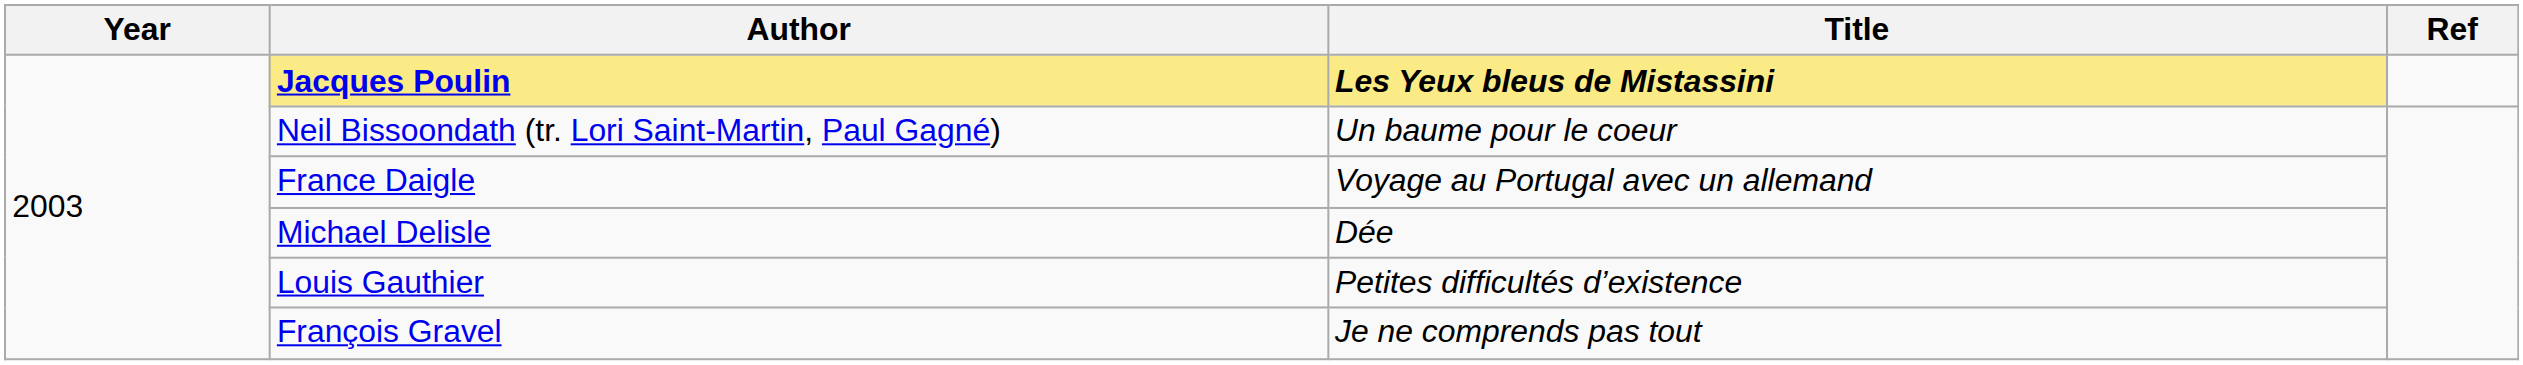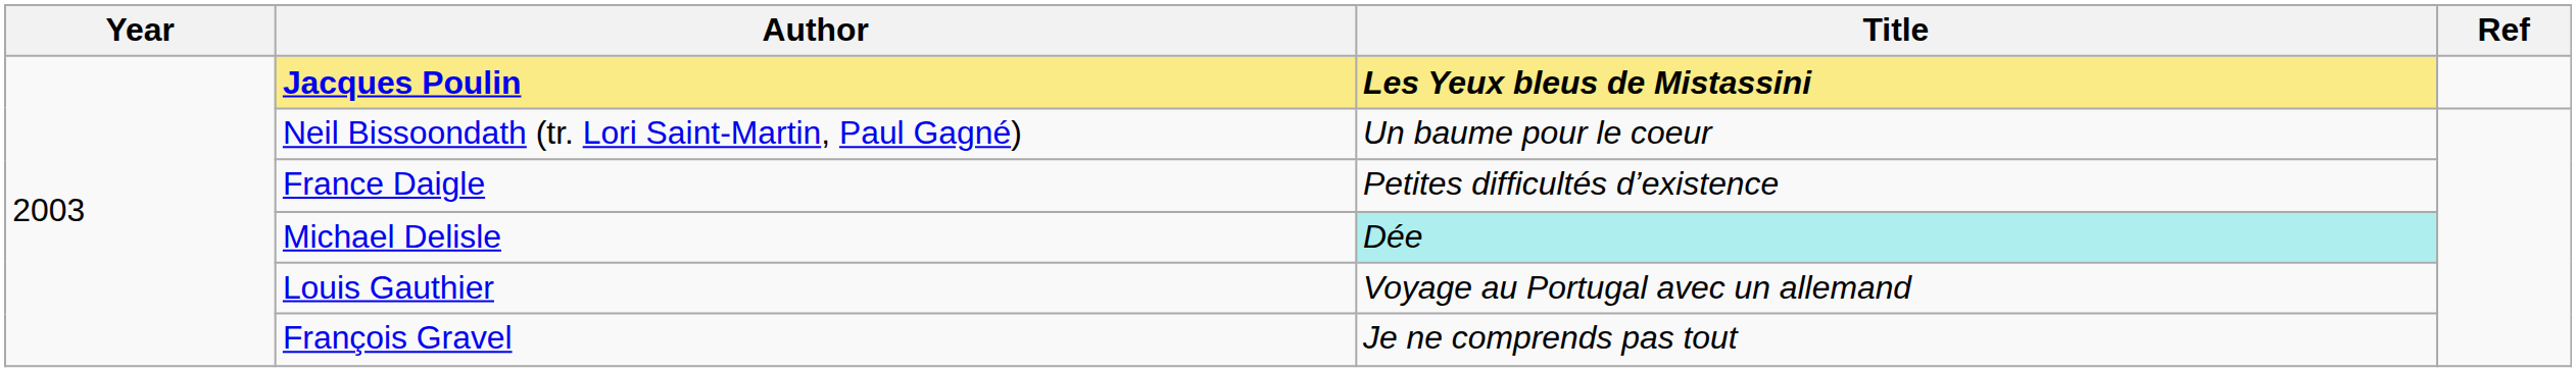France Daigle | Title: Voyage au Portugal avec un allemand -> Petites difficultés d’existence
Michael Delisle | Title: no background -> paleturquoise background
Louis Gauthier | Title: Petites difficultés d’existence -> Voyage au Portugal avec un allemand
